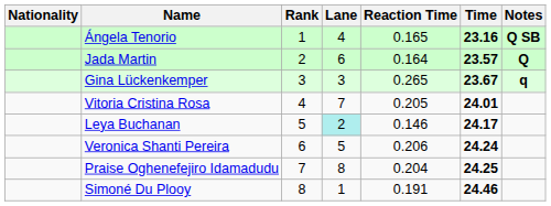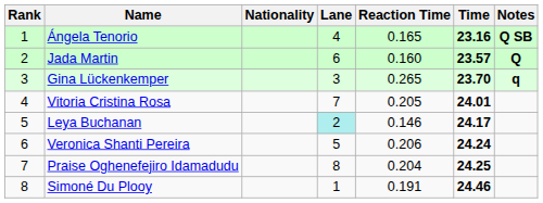columns swapped: Rank <-> Nationality
Jada Martin | Reaction Time: 0.164 -> 0.160
Gina Lückenkemper | Time: 23.67 -> 23.70
